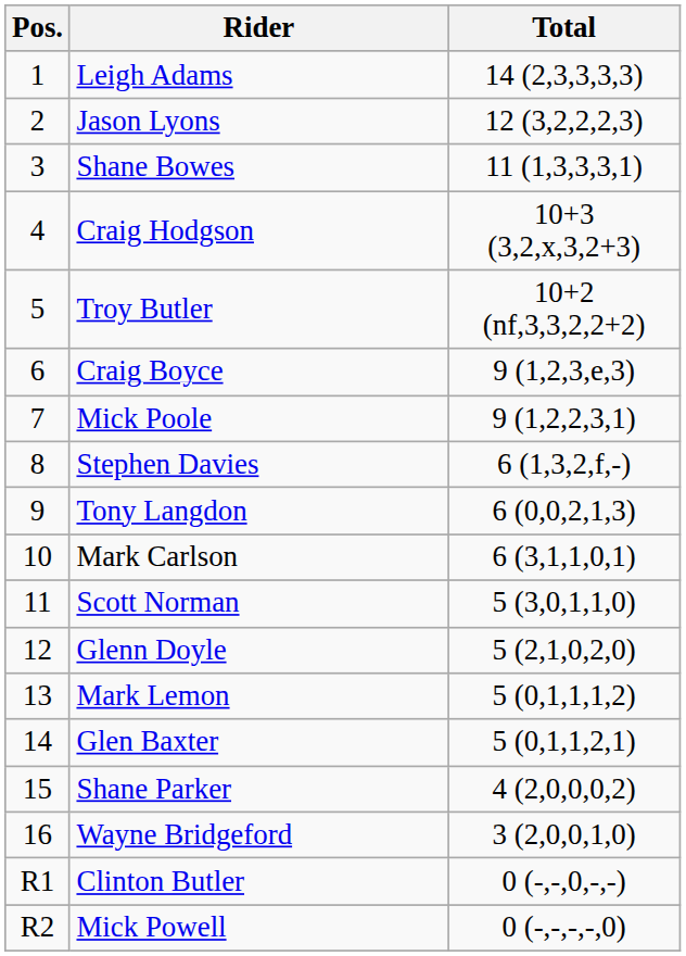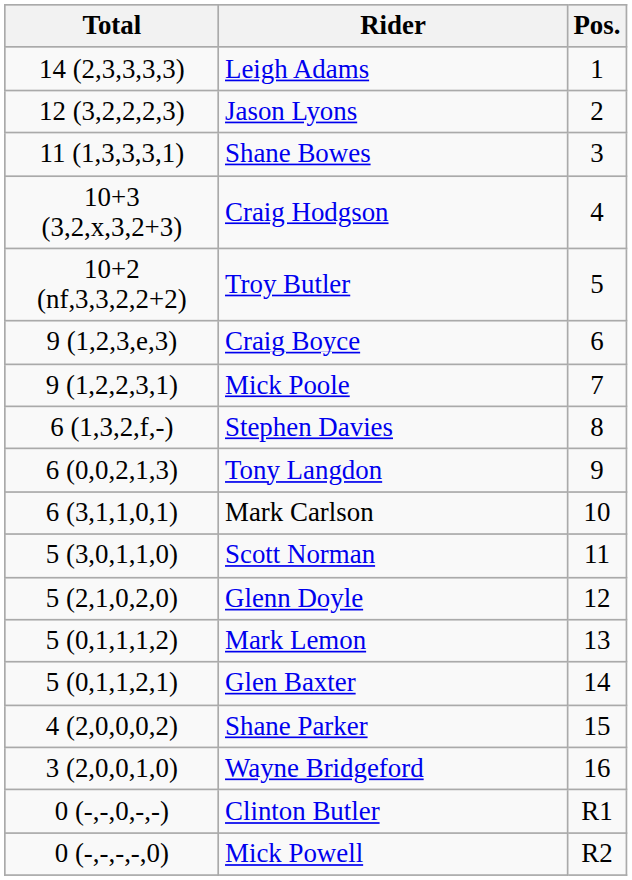columns swapped: Pos. <-> Total
